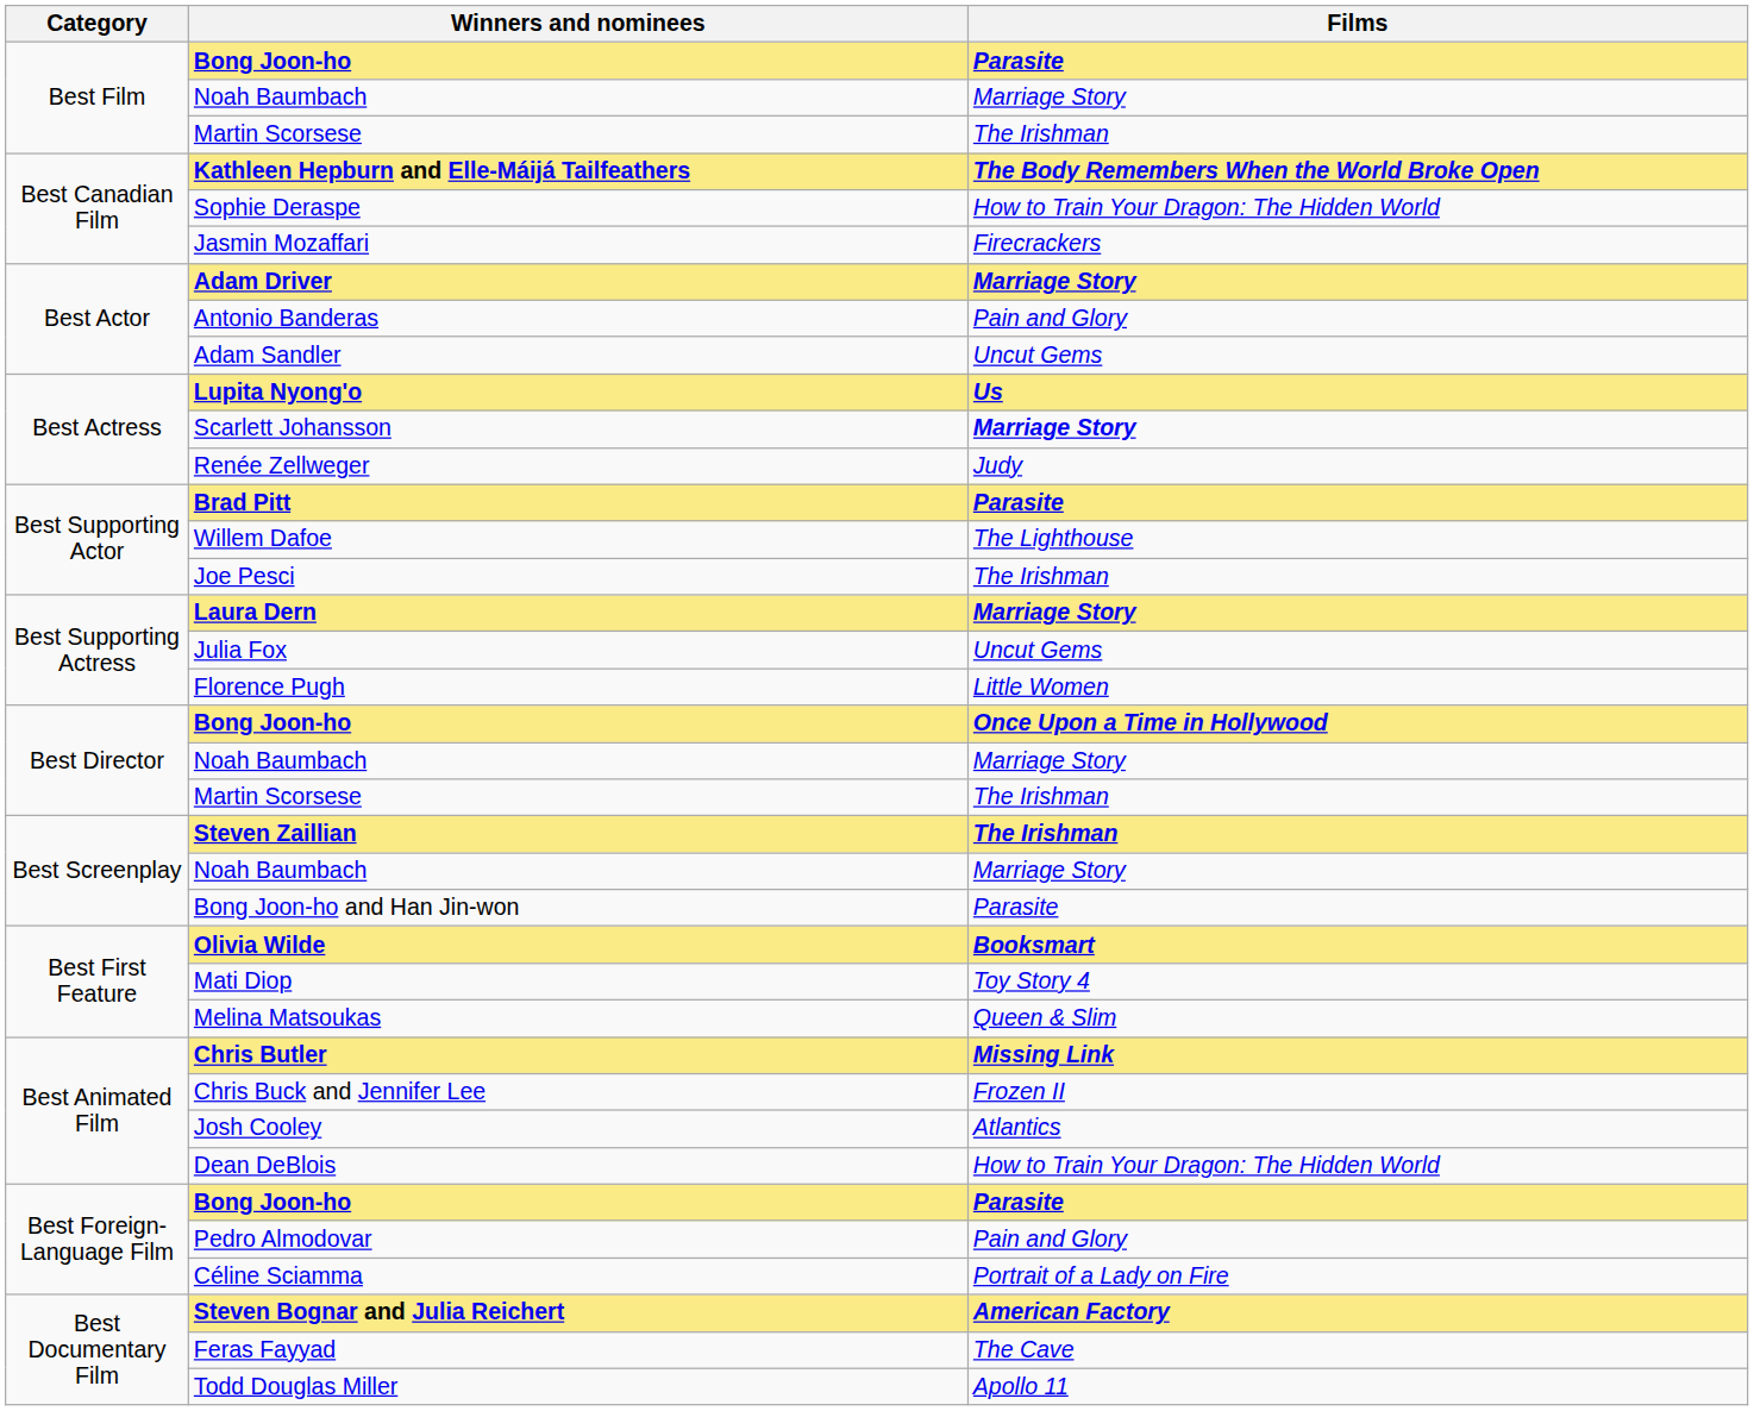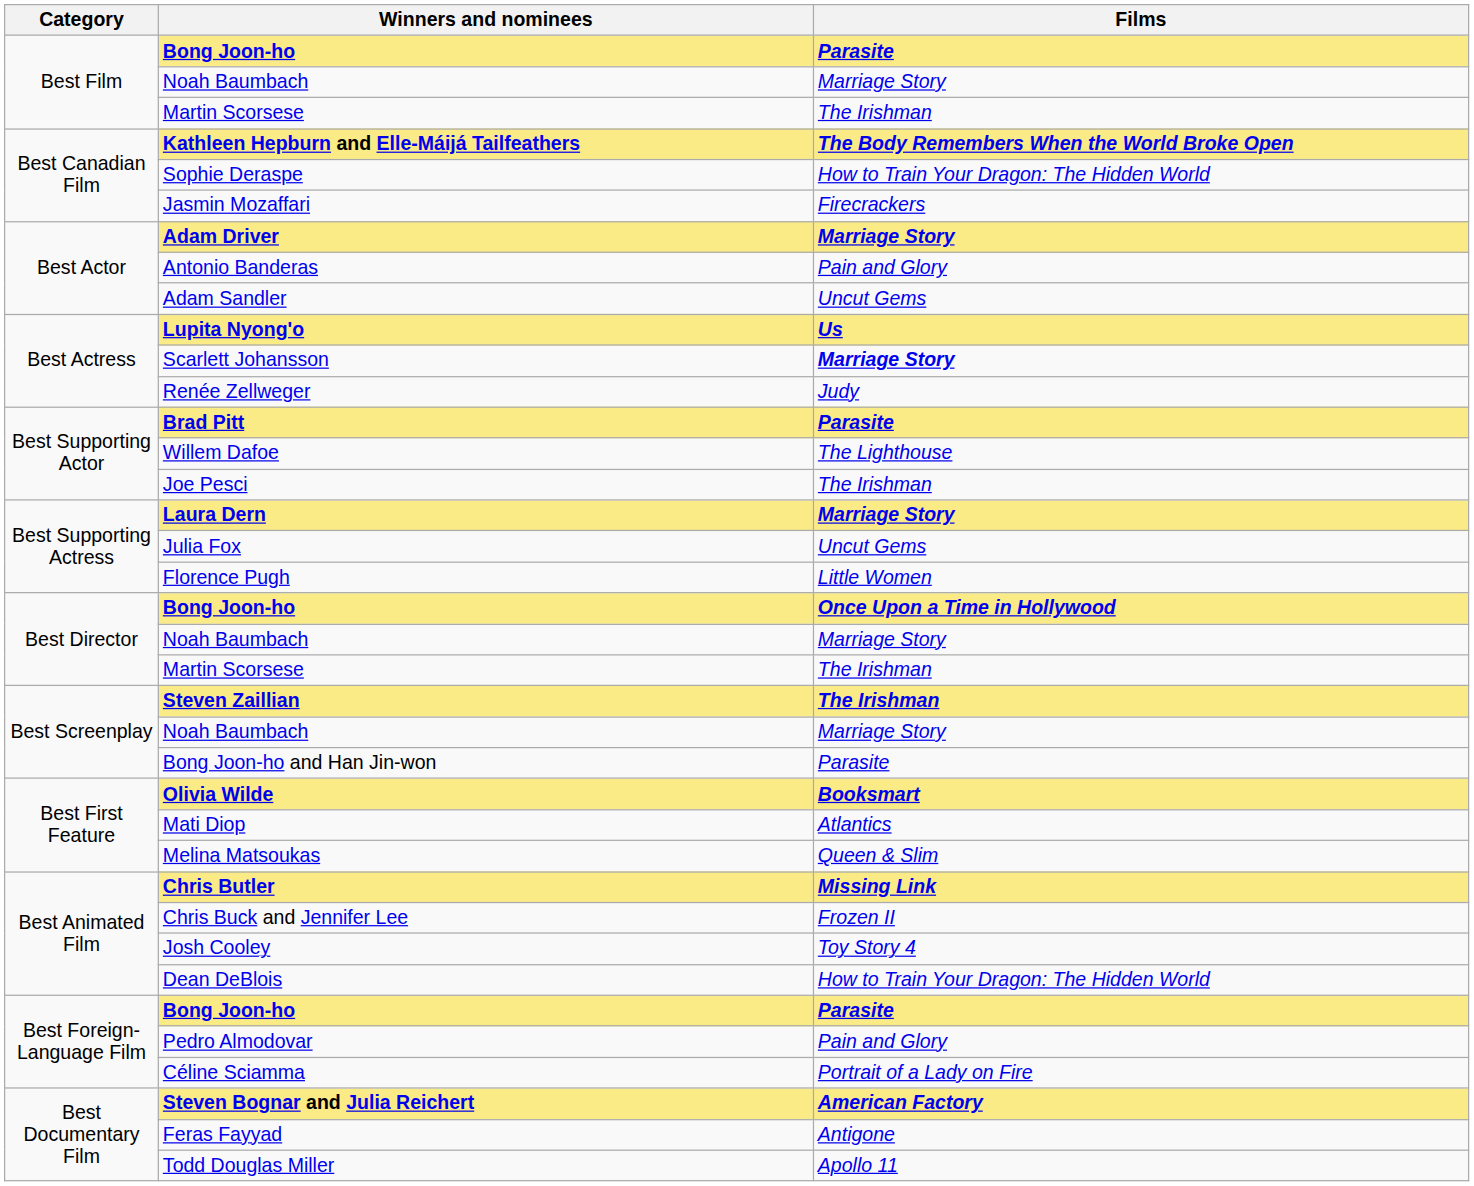Mati Diop | Films: Toy Story 4 -> Atlantics
Josh Cooley | Films: Atlantics -> Toy Story 4
Feras Fayyad | Films: The Cave -> Antigone
